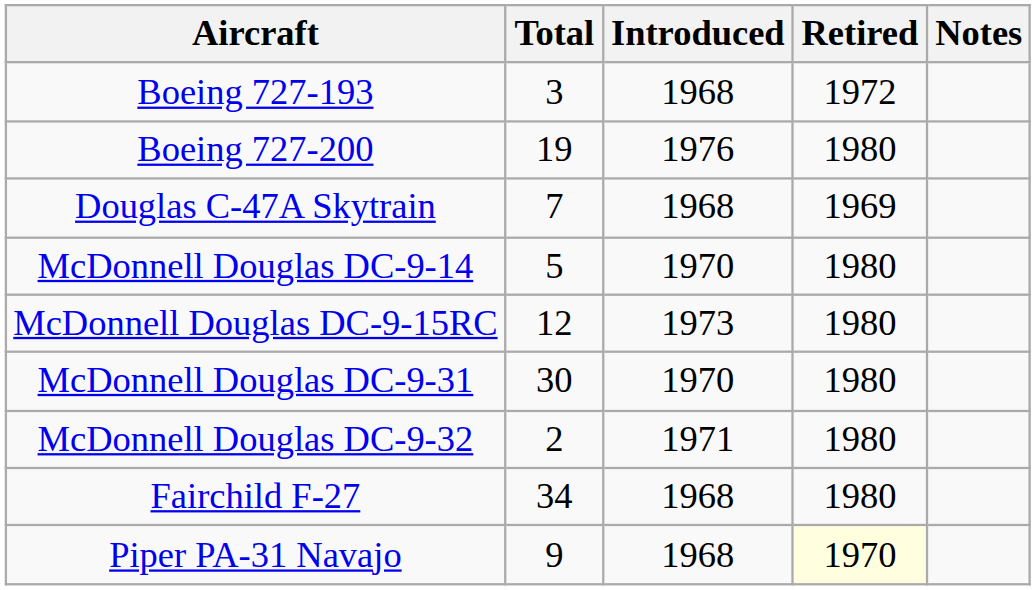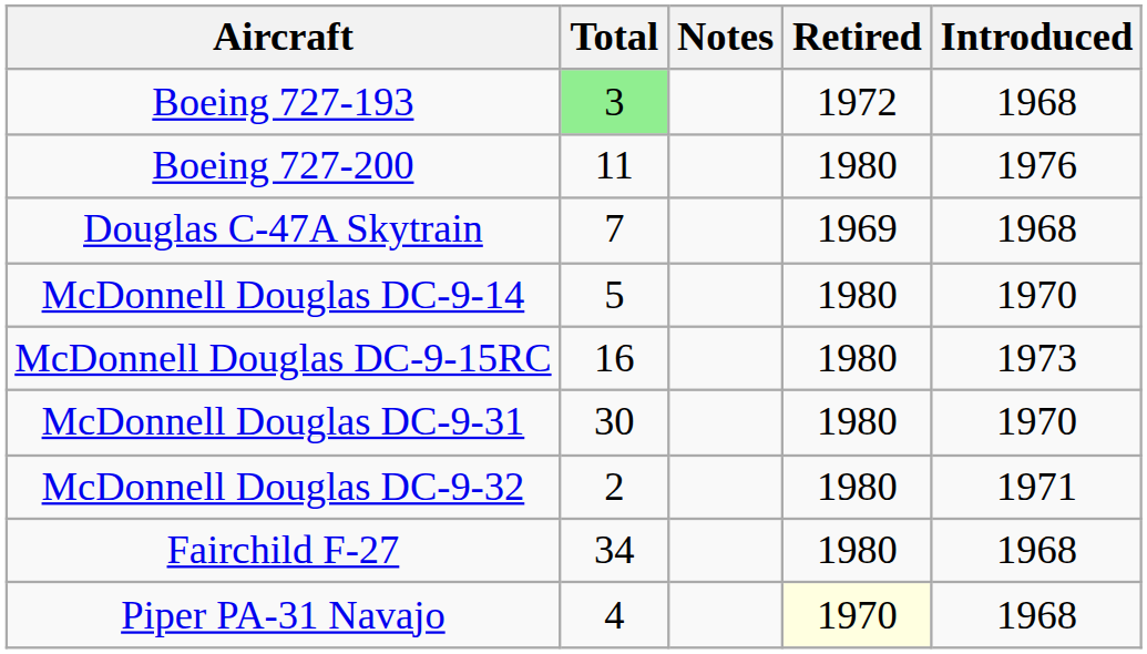columns swapped: Introduced <-> Notes
Boeing 727-193 | Total: no background -> lightgreen background
Boeing 727-200 | Total: 19 -> 11
McDonnell Douglas DC-9-15RC | Total: 12 -> 16
Piper PA-31 Navajo | Total: 9 -> 4
